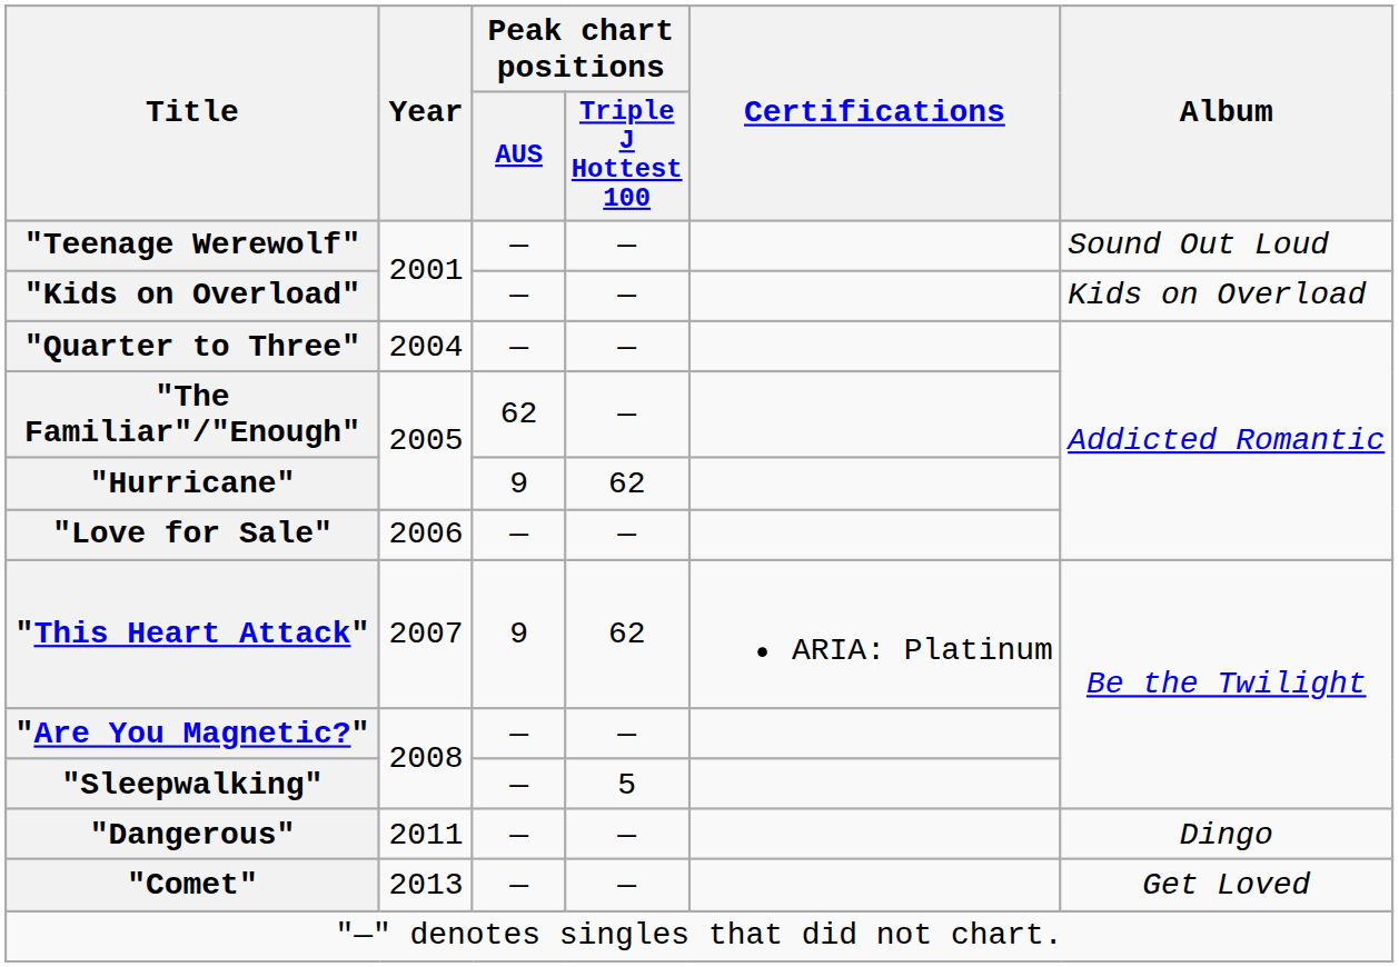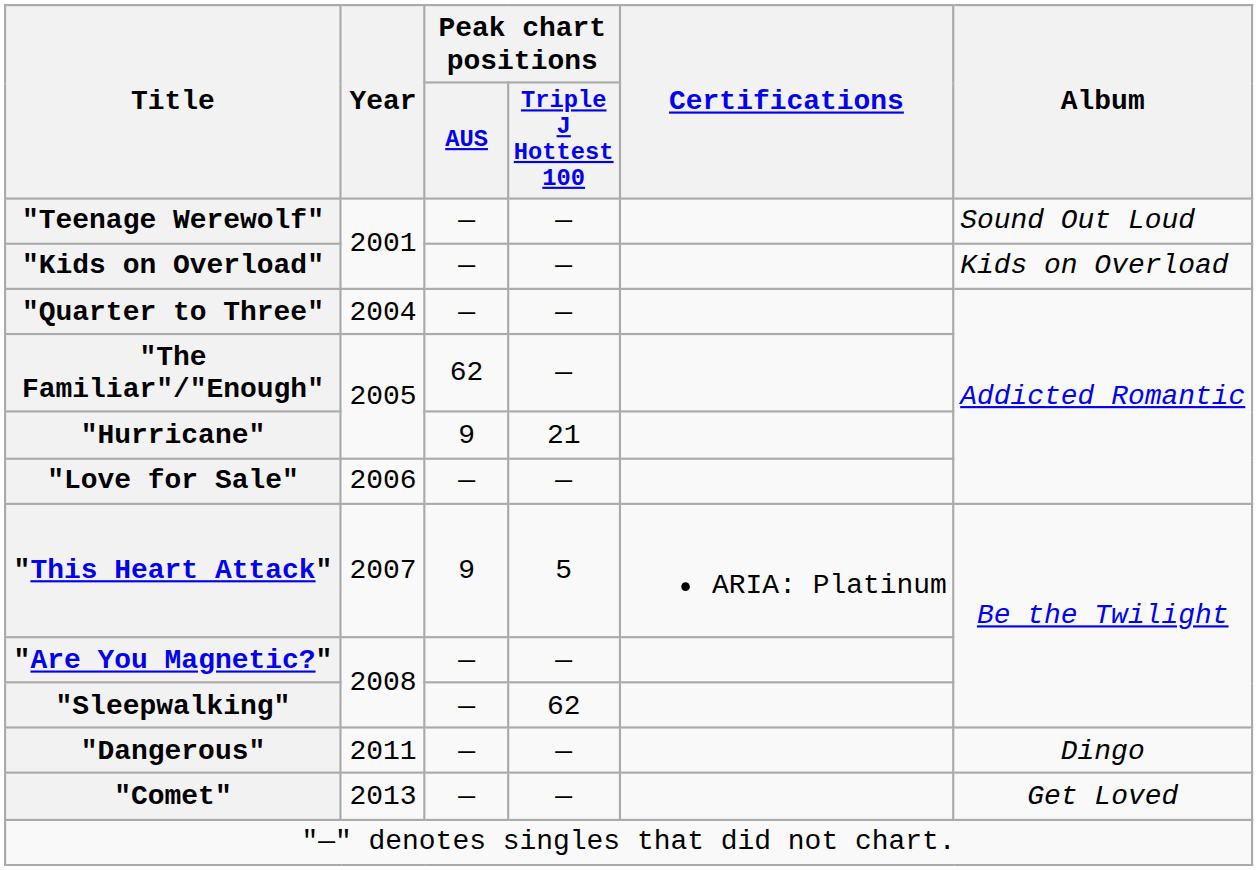"Hurricane" | Peak chart positions / Triple J Hottest 100: 62 -> 21
"This Heart Attack" | Peak chart positions / Triple J Hottest 100: 62 -> 5
"Sleepwalking" | Peak chart positions / Triple J Hottest 100: 5 -> 62
